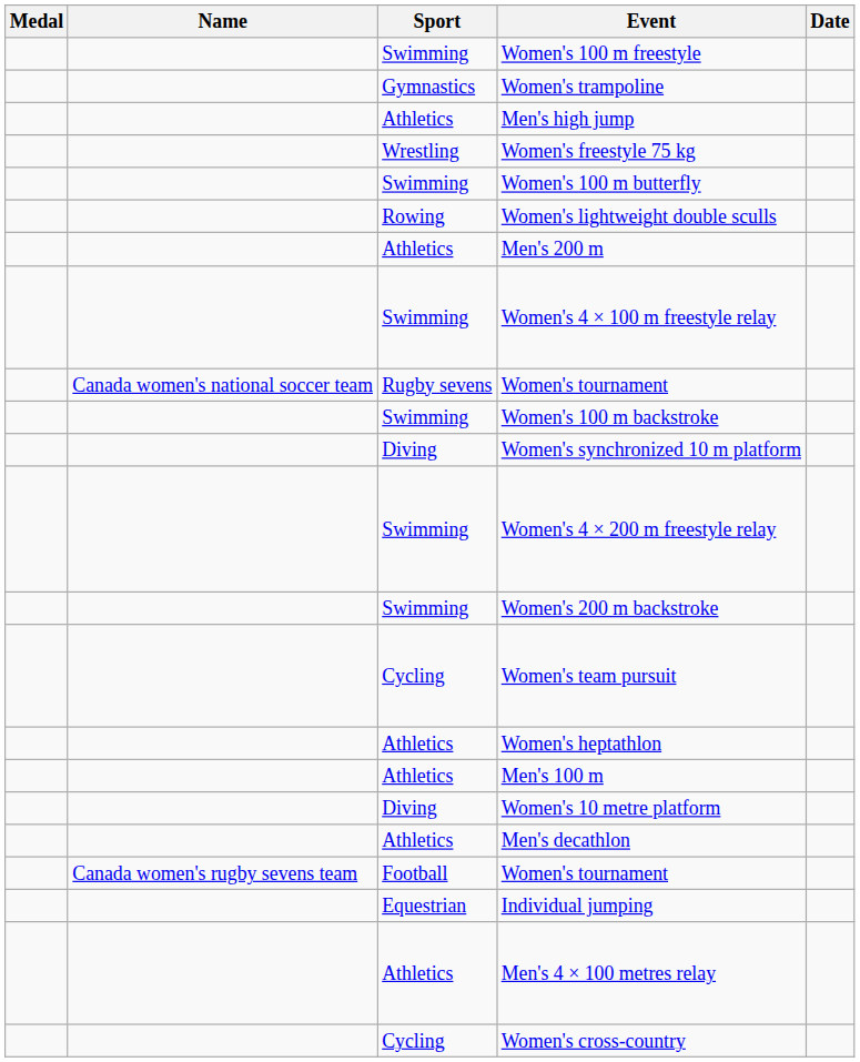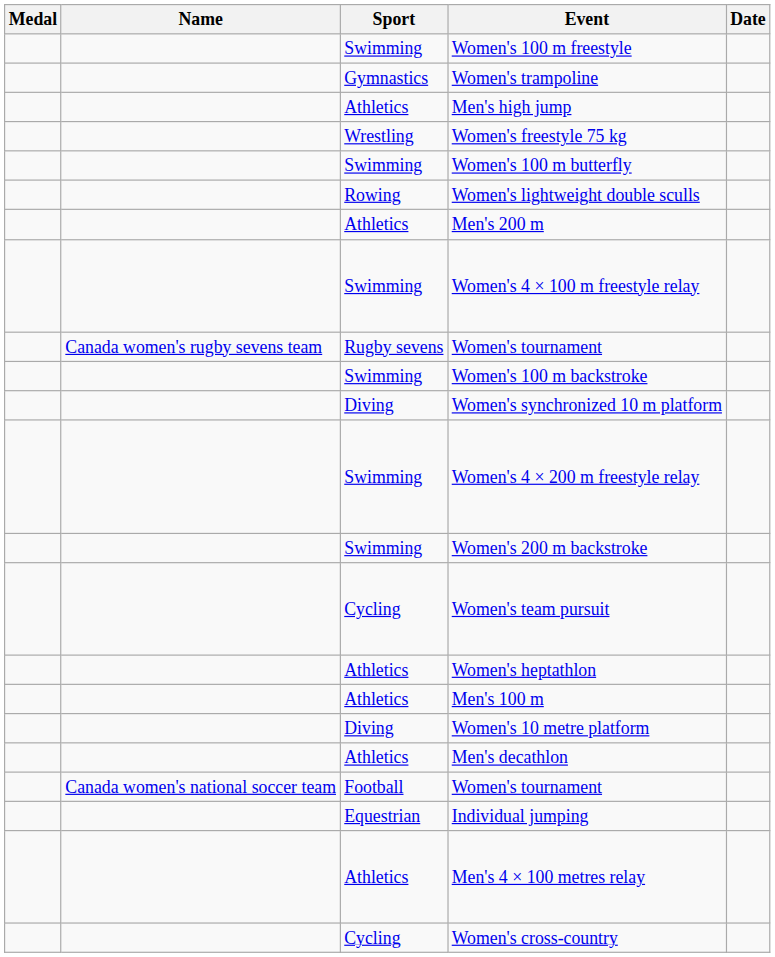Rugby sevens / Women's tournament | Name: Canada women's national soccer team -> Canada women's rugby sevens team
Football / Women's tournament | Name: Canada women's rugby sevens team -> Canada women's national soccer team
